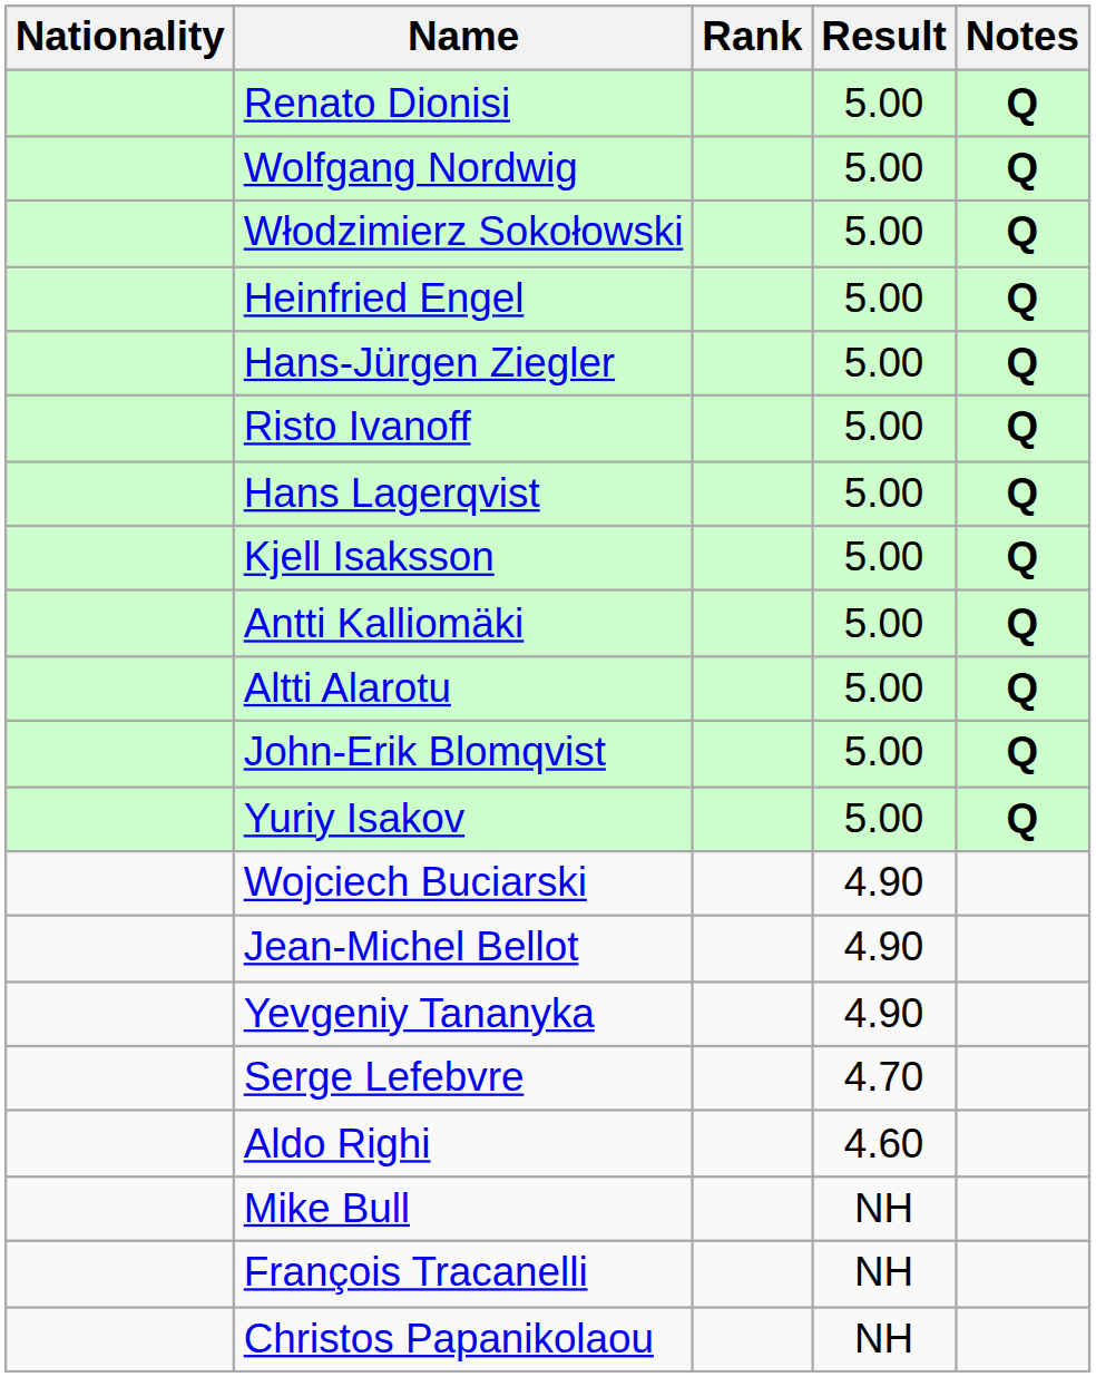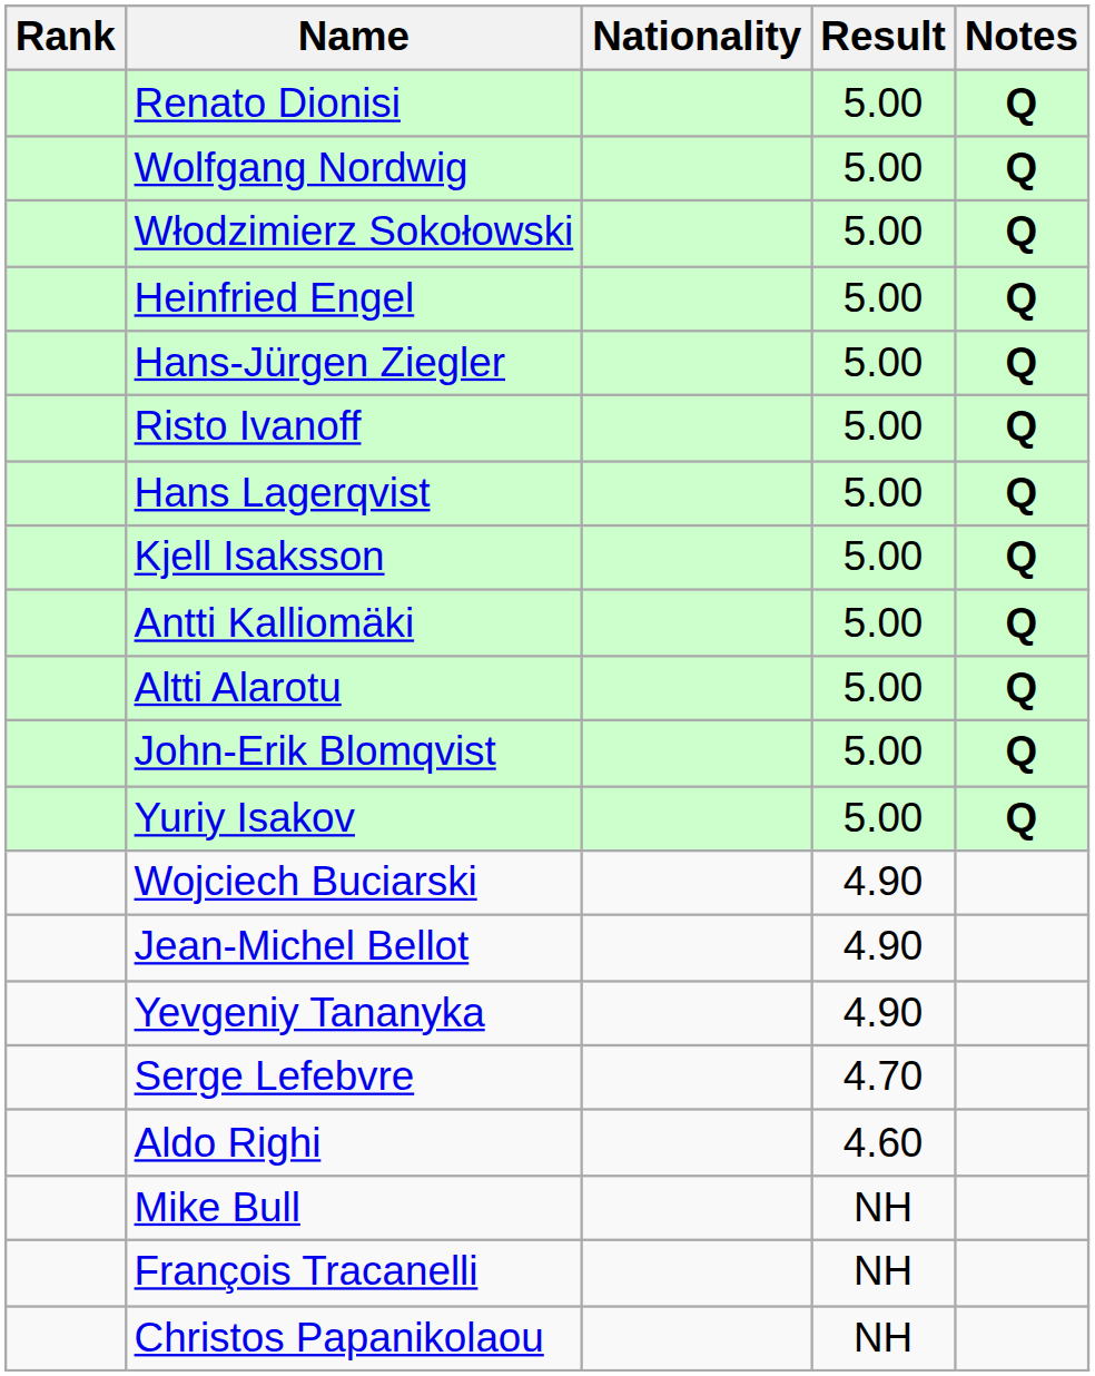columns swapped: Rank <-> Nationality
